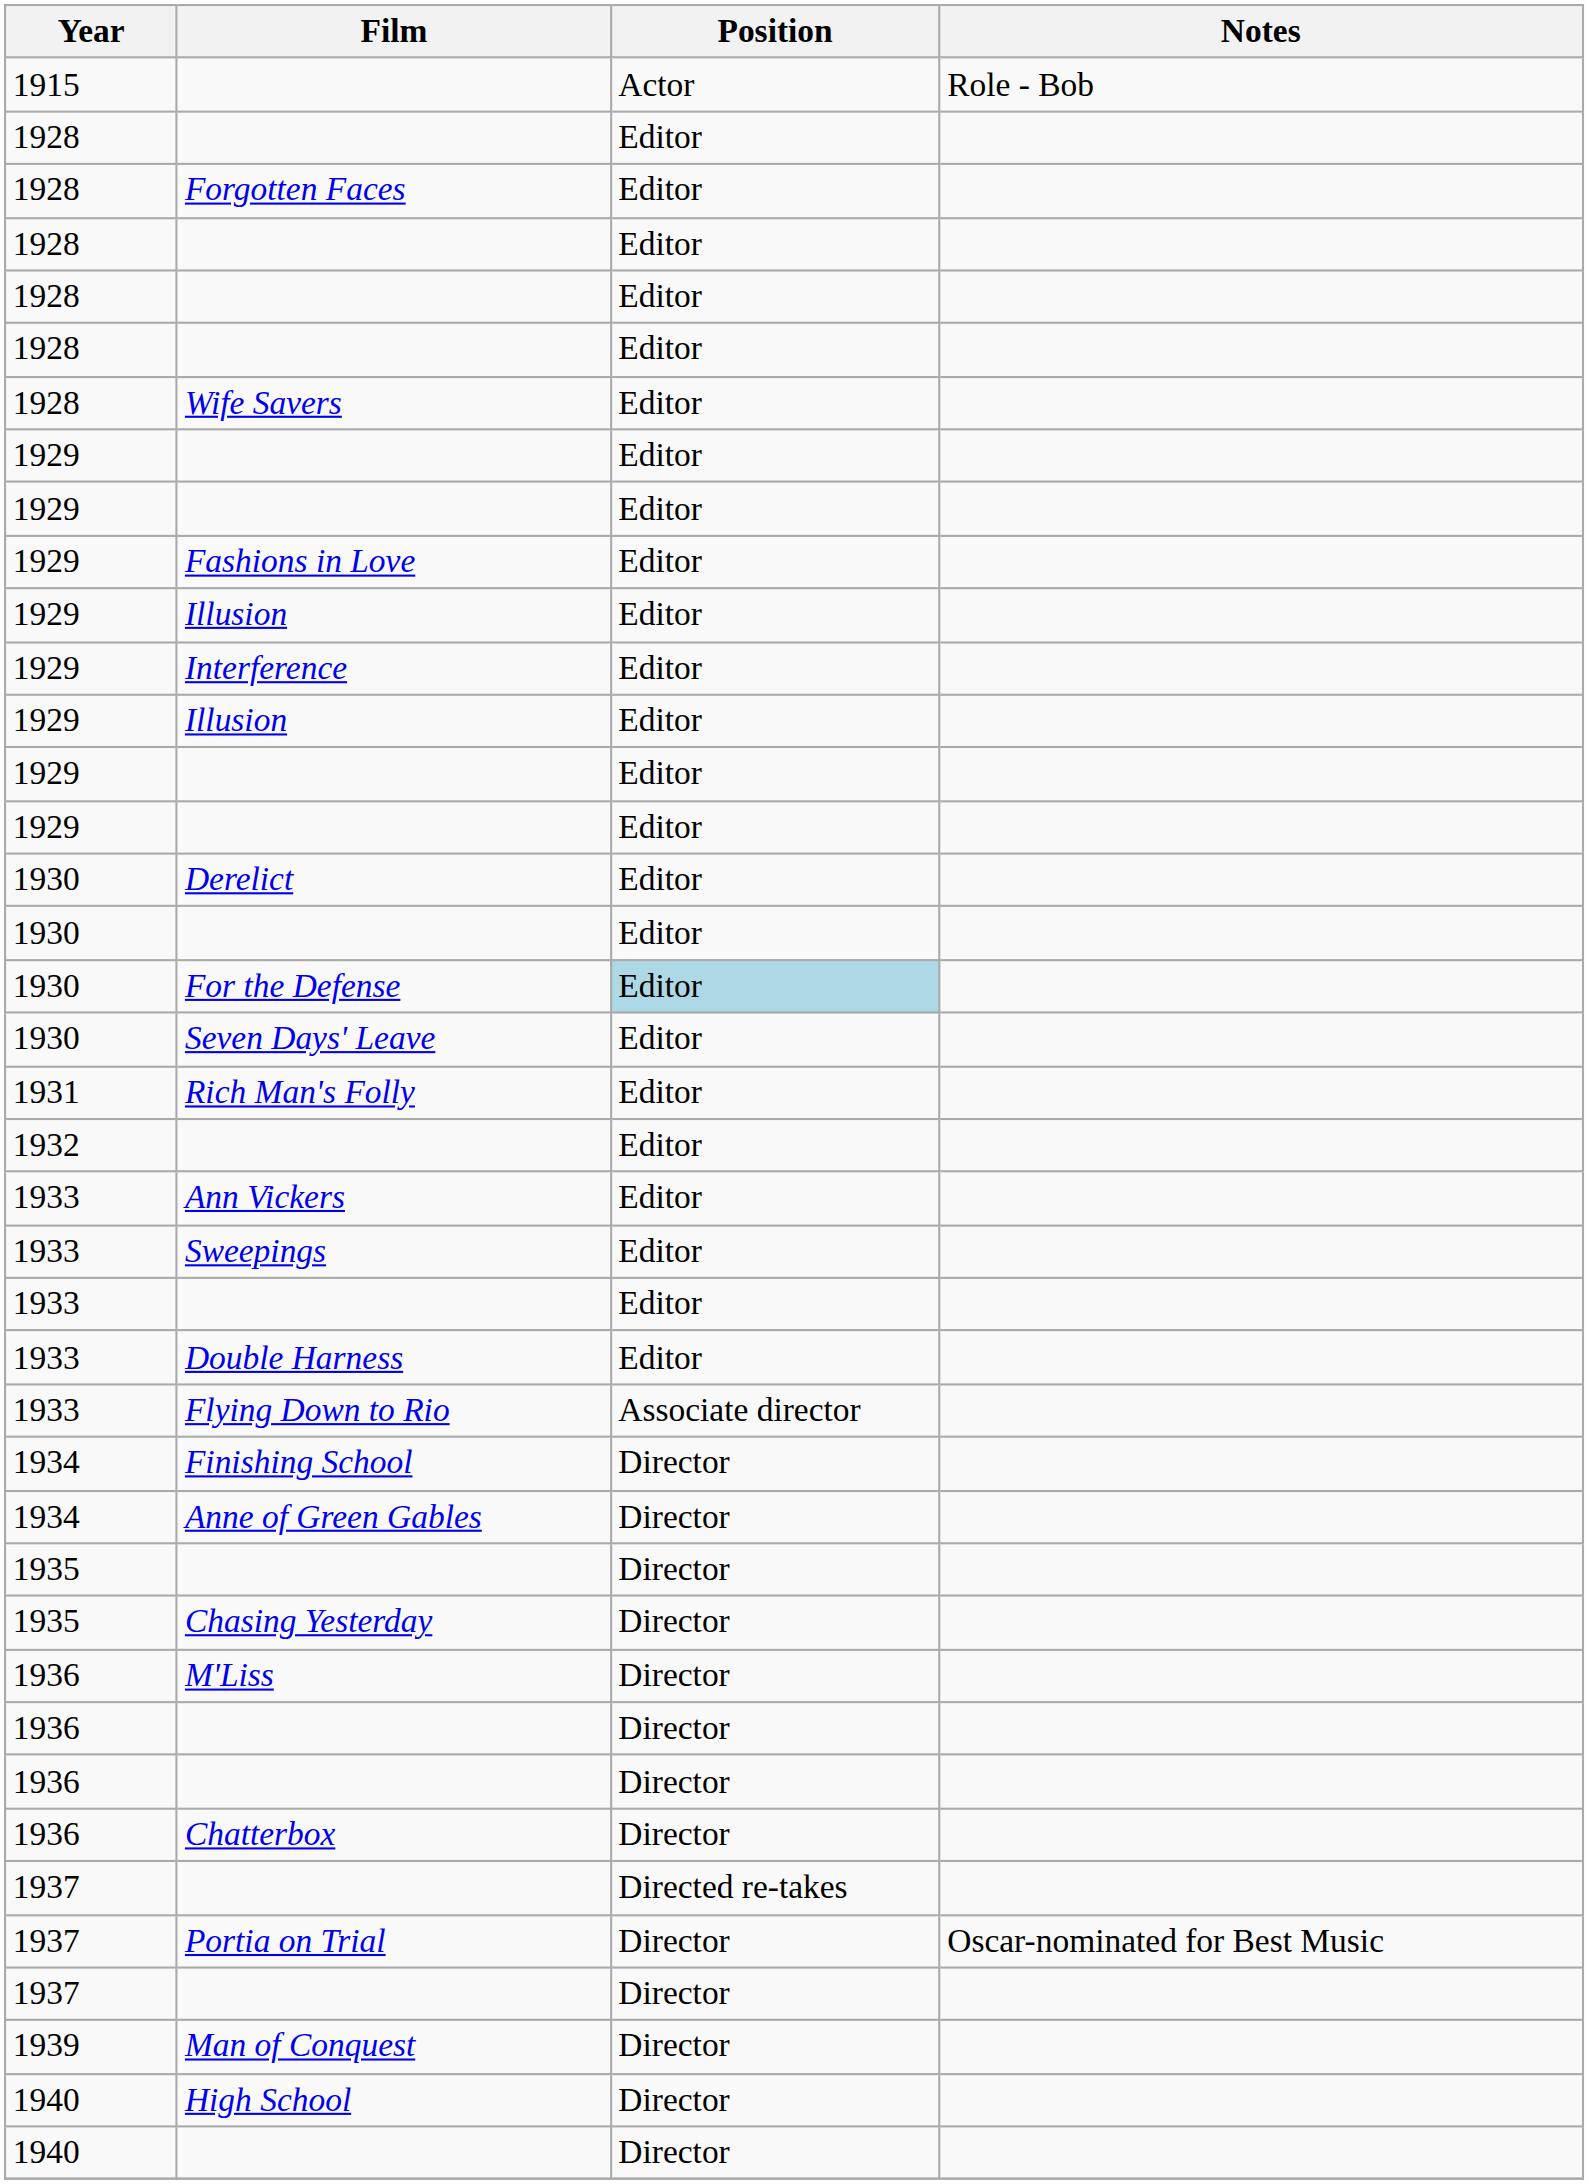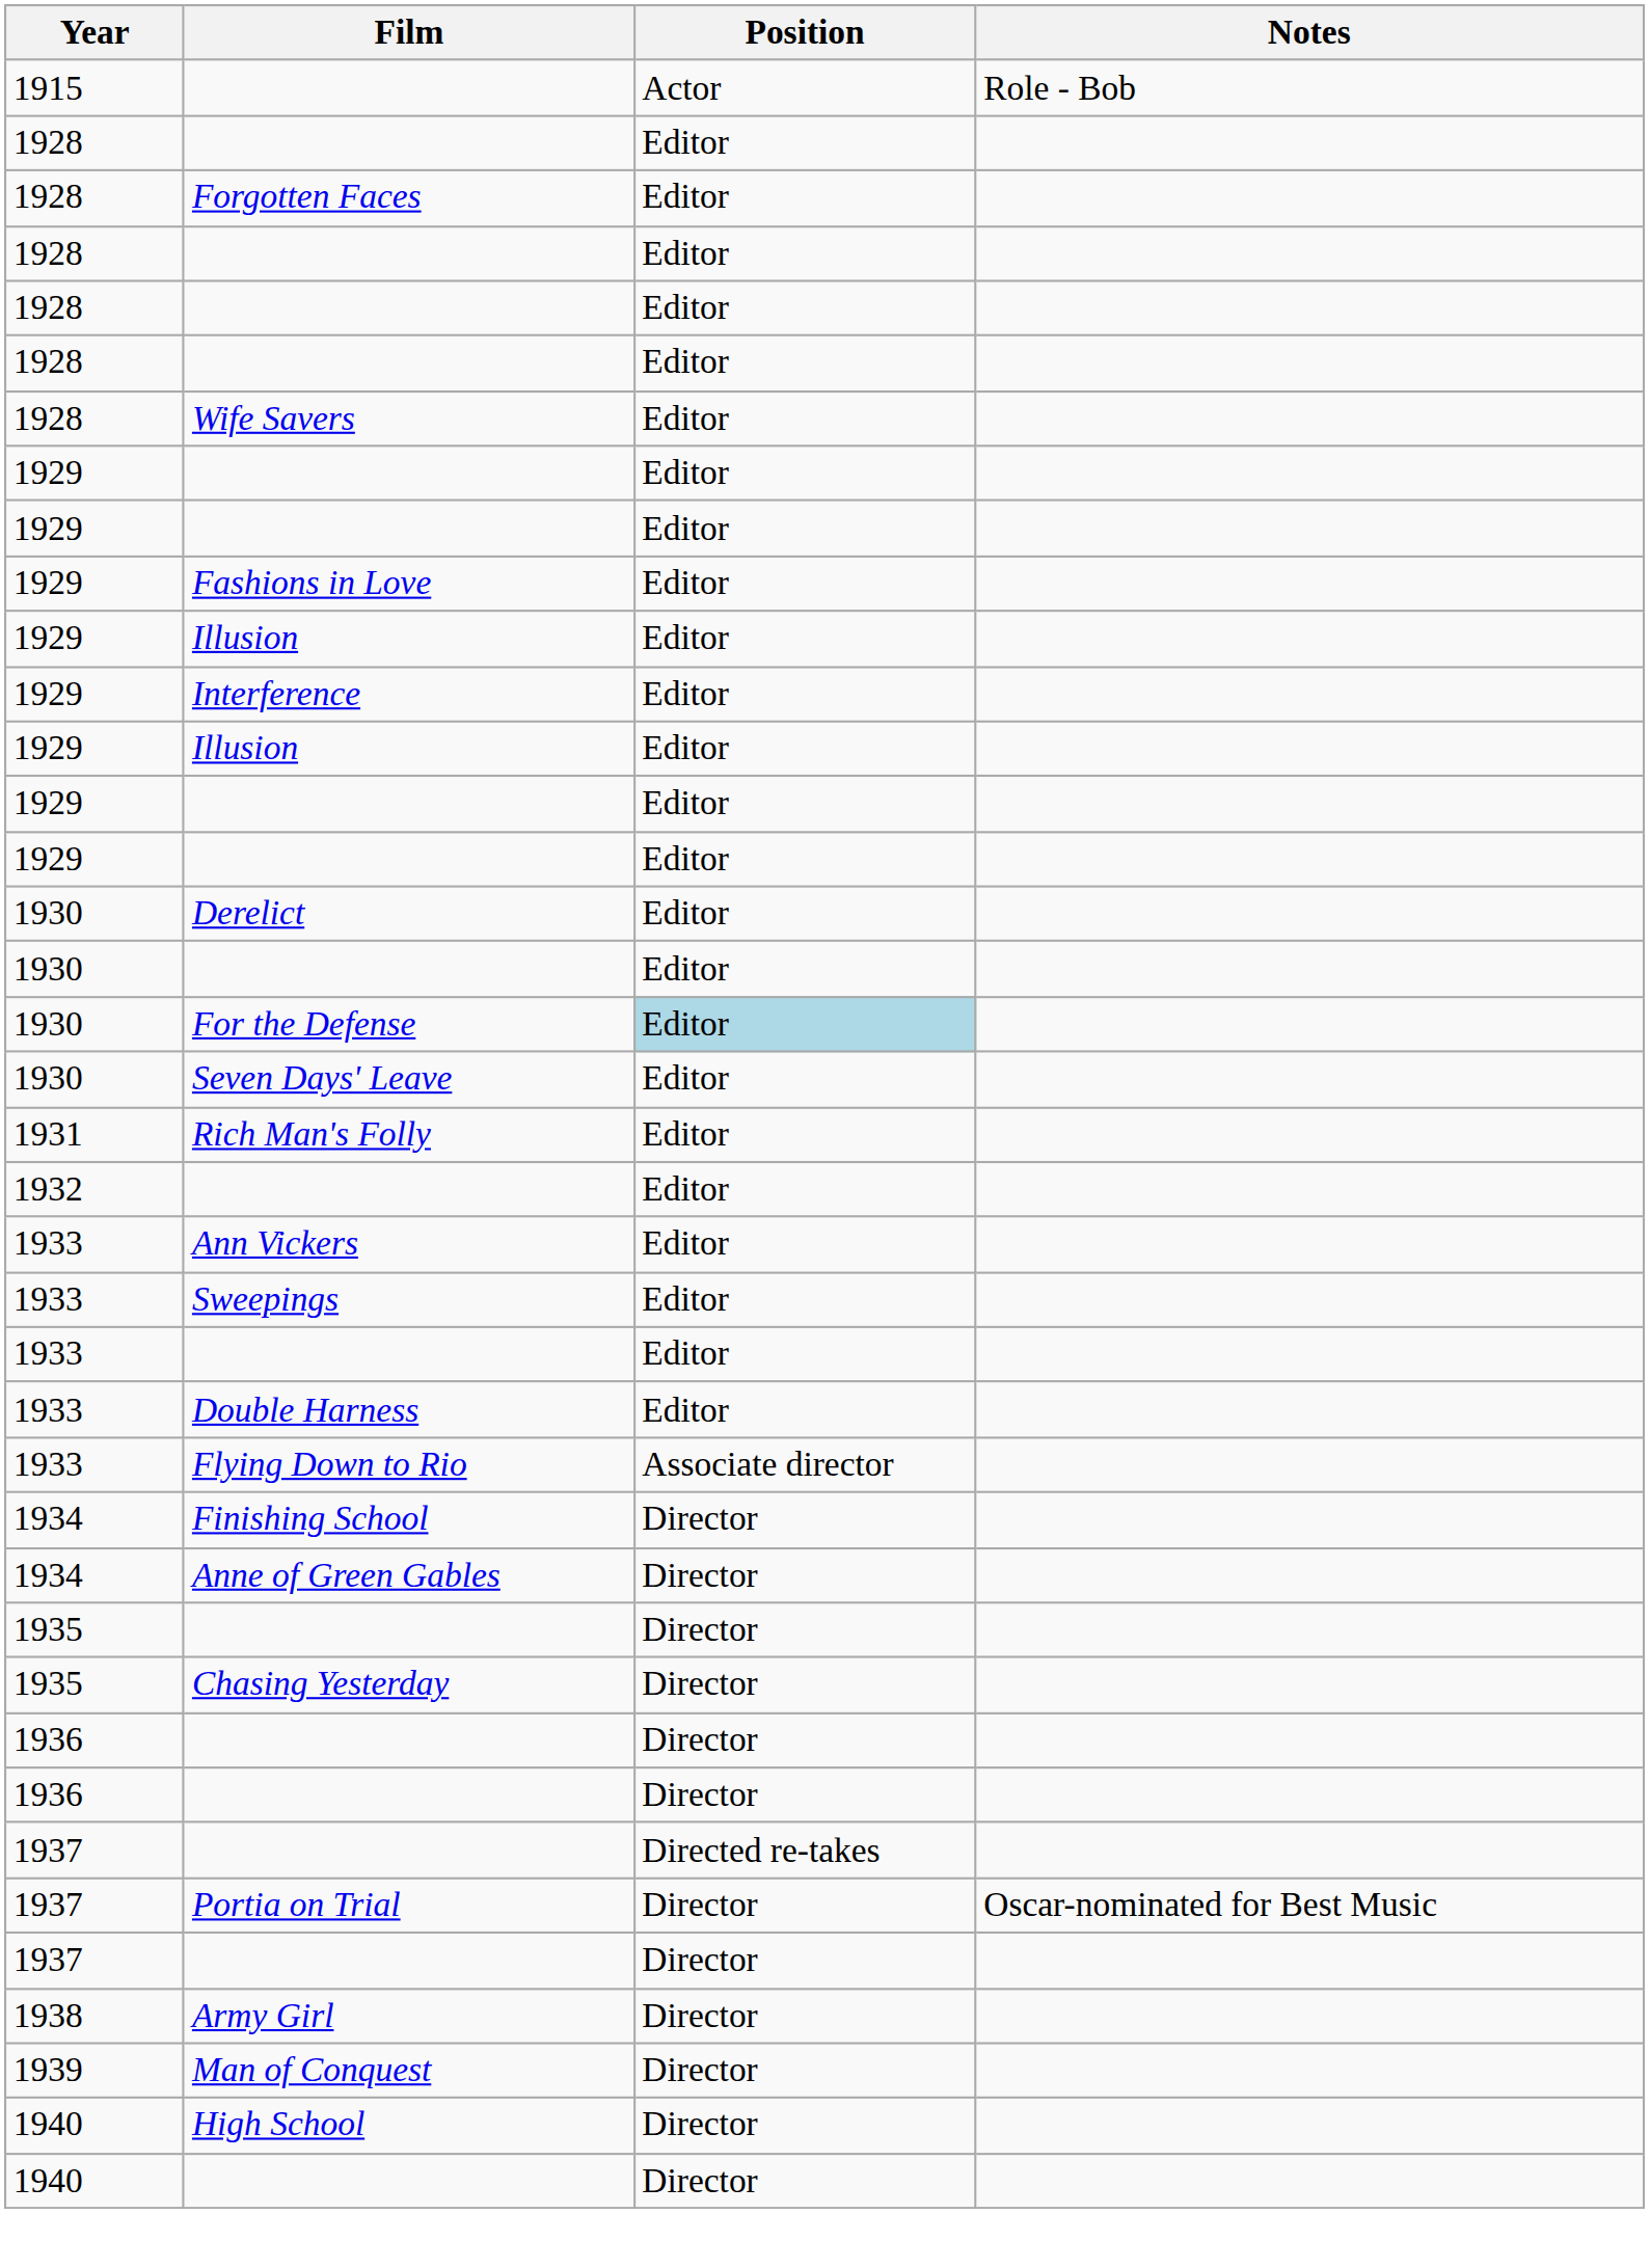- row: 1936 | M'Liss | Director
- row: 1936 | Chatterbox | Director
+ row: 1938 | Army Girl | Director
